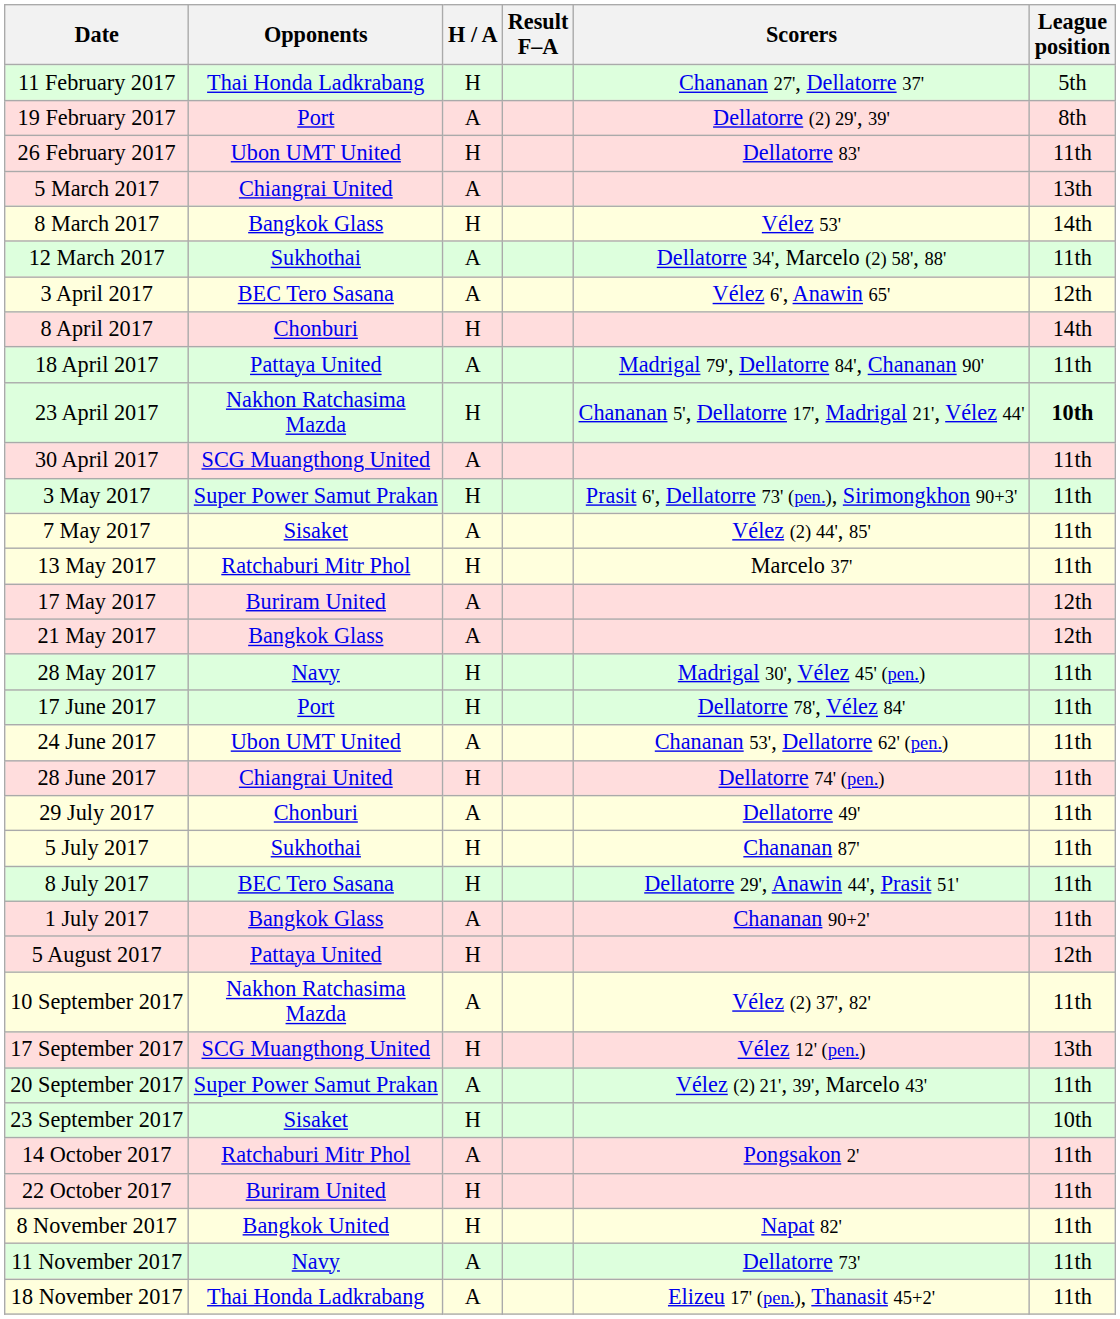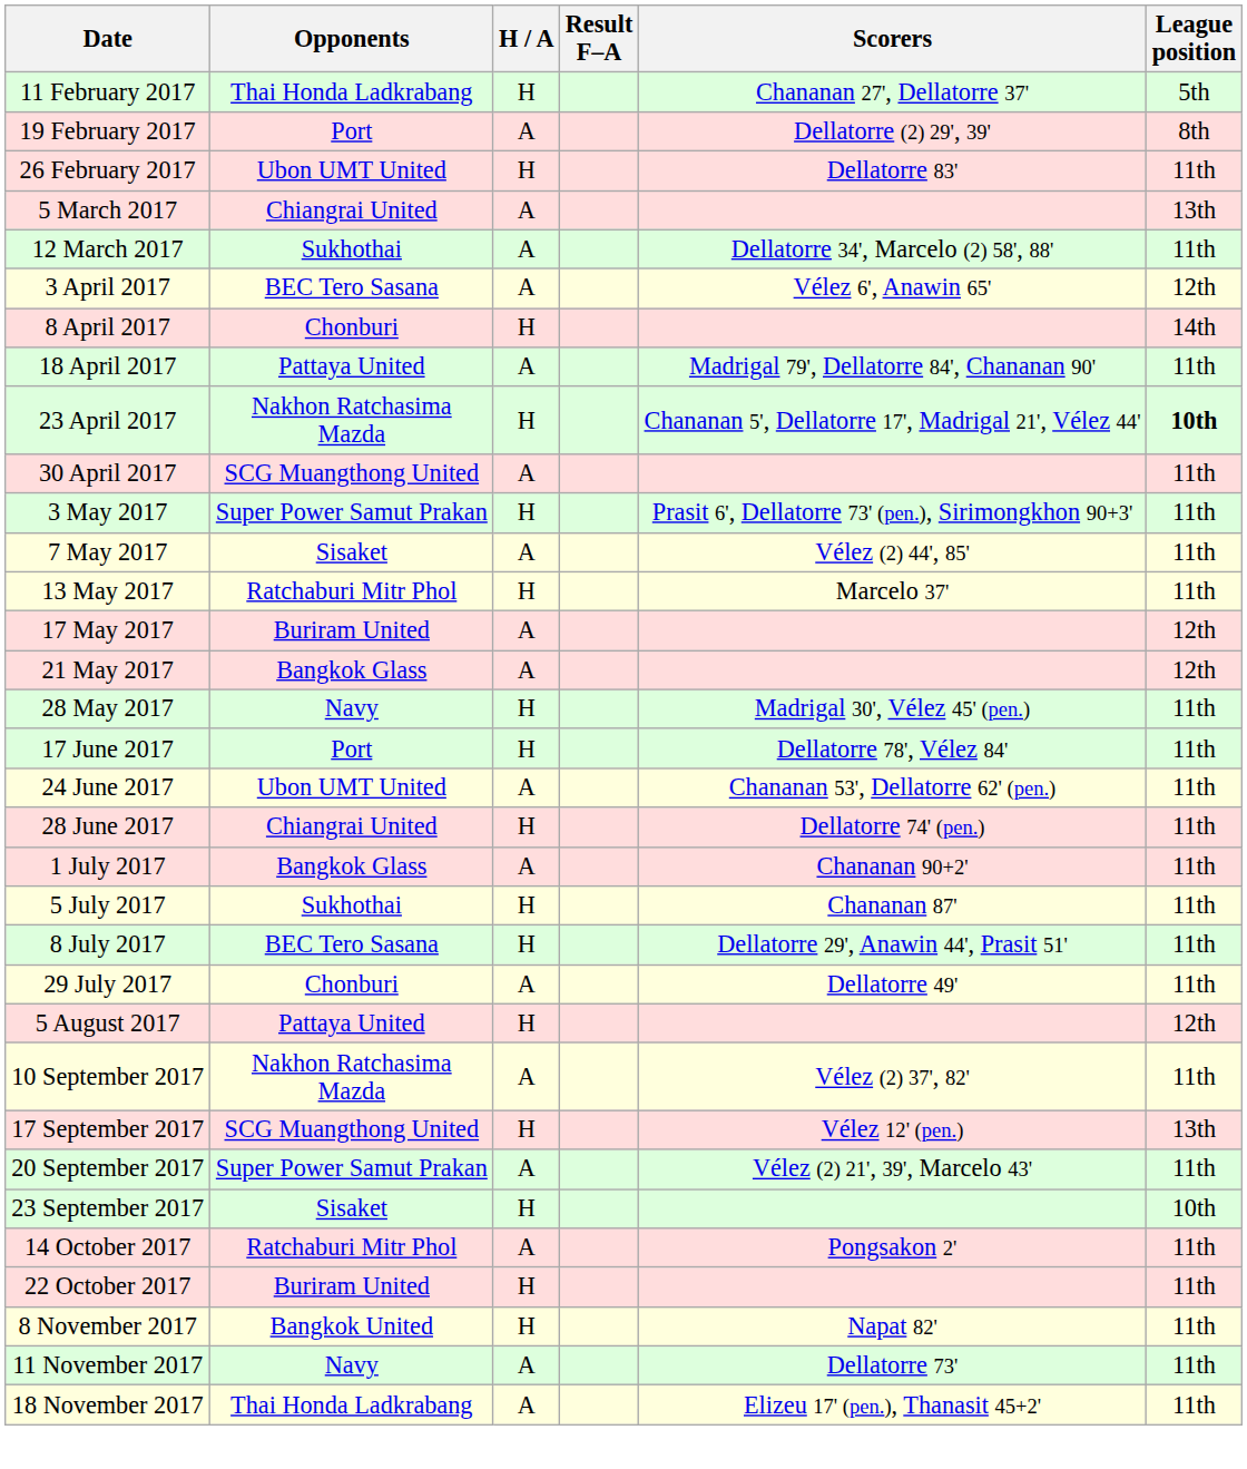- row: 8 March 2017 | Bangkok Glass | H | Vélez 53' | 14th
rows swapped: 1 July 2017 <-> 29 July 2017
